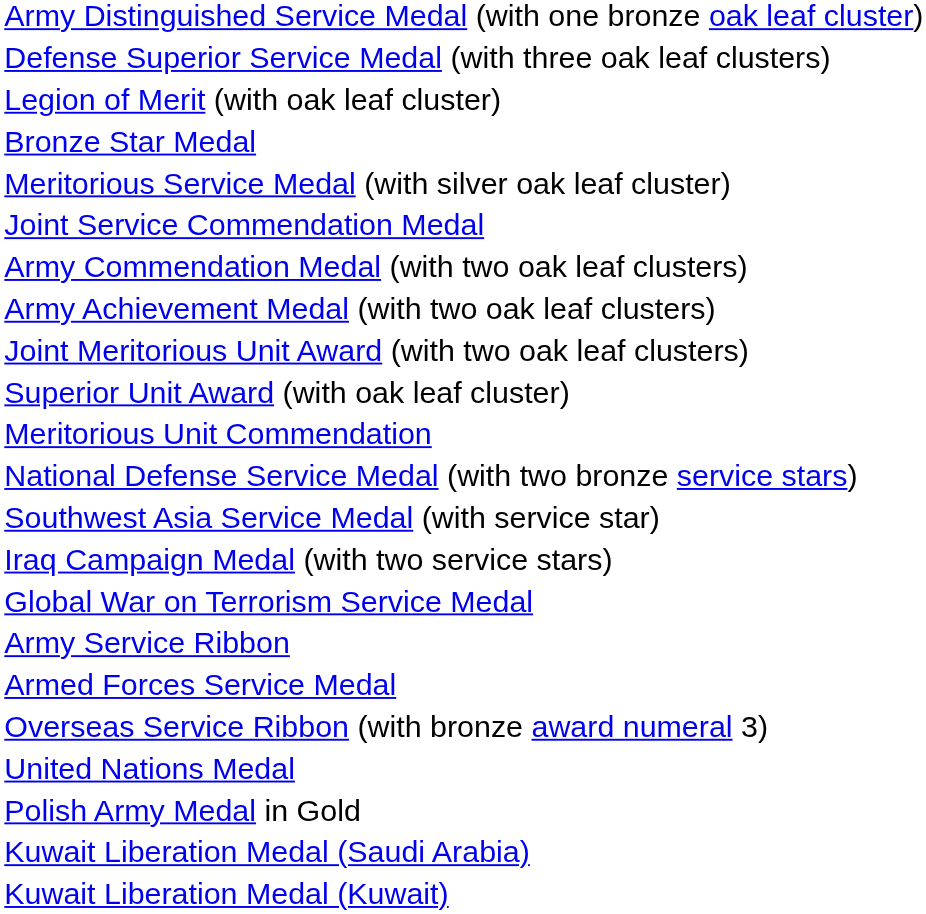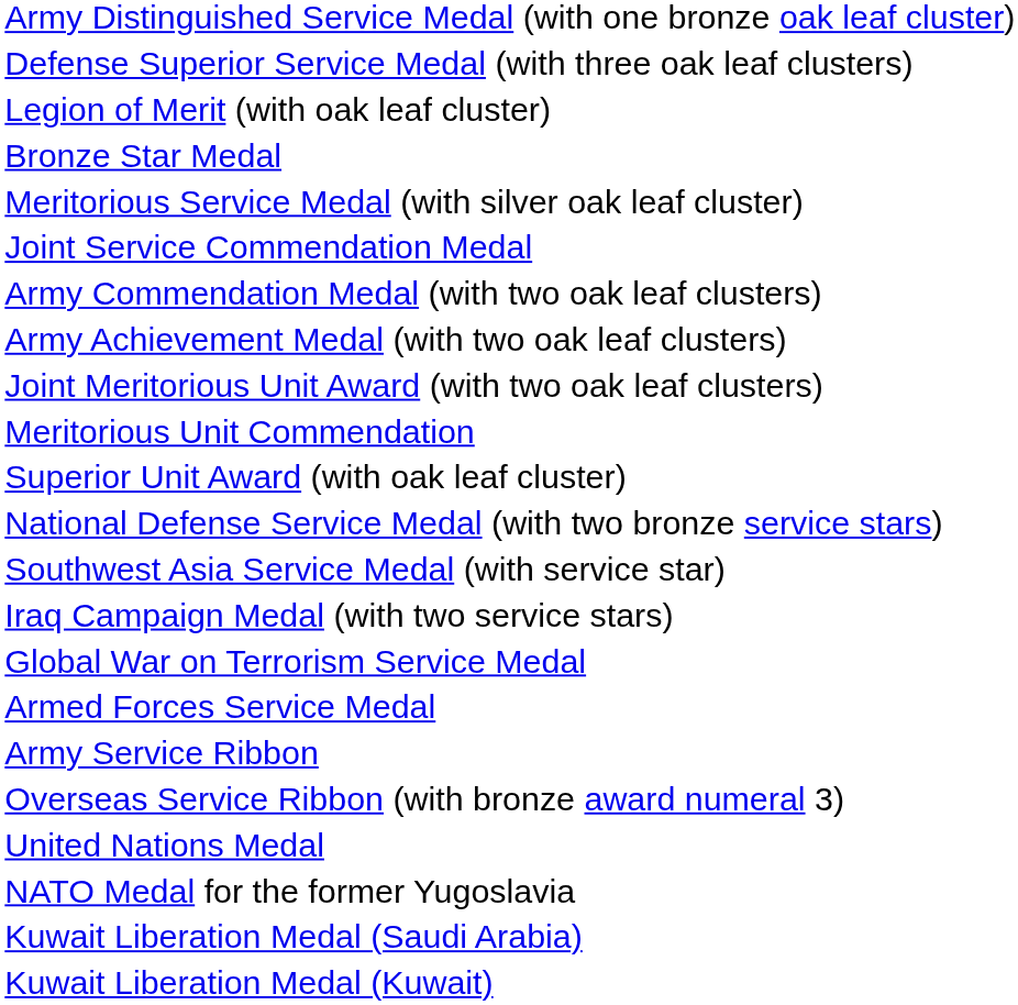rows swapped: Meritorious Unit Commendation <-> Superior Unit Award (with oak leaf cluster)
rows swapped: Armed Forces Service Medal <-> Army Service Ribbon
+ row: NATO Medal for the former Yugoslavia
- row: Polish Army Medal in Gold
